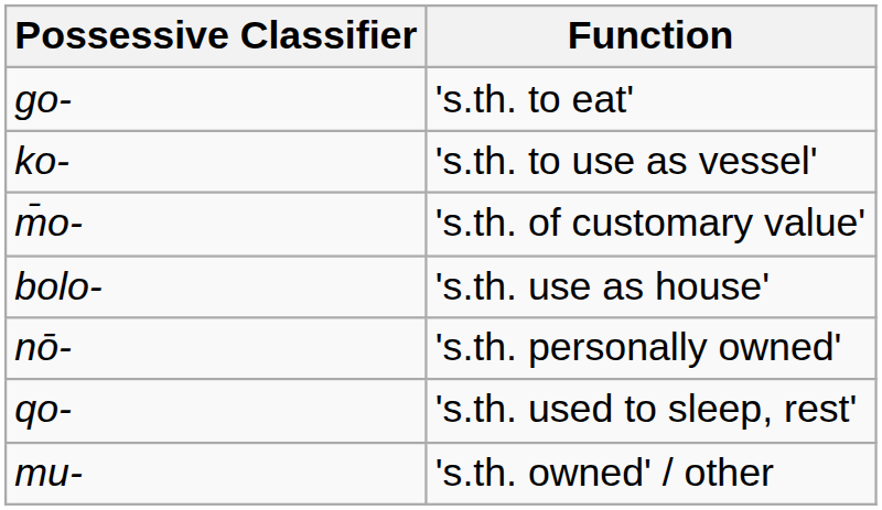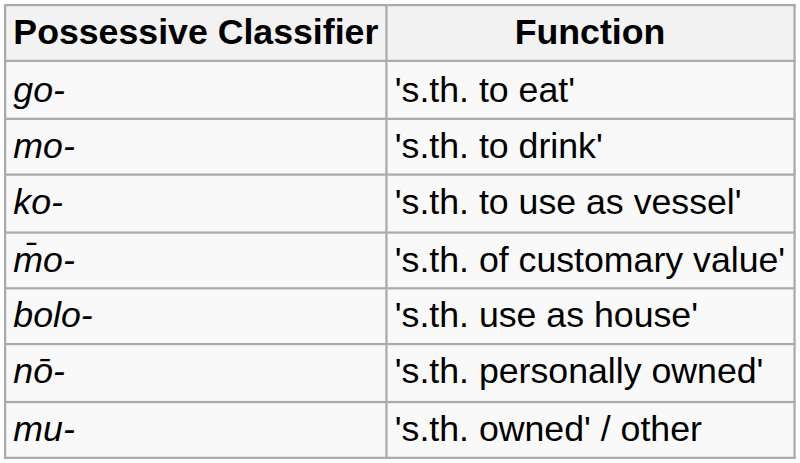+ row: mo- | 's.th. to drink'
- row: qo- | 's.th. used to sleep, rest'
